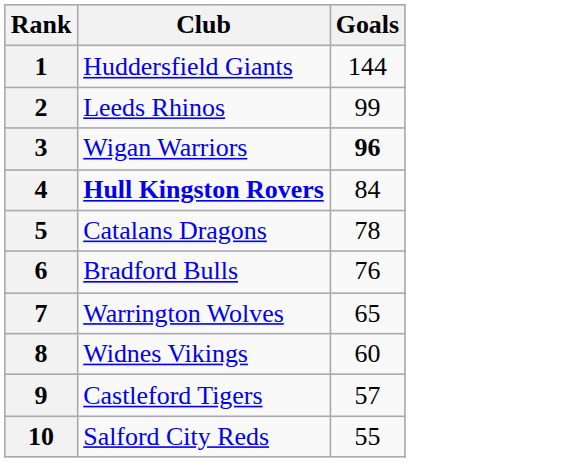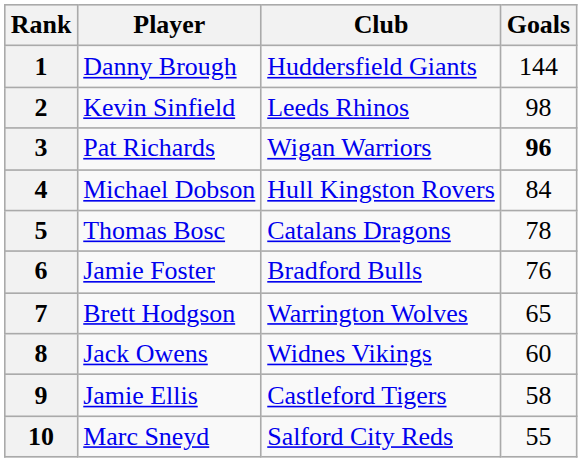+ column: Player | Danny Brough | Kevin Sinfield | Pat Richards | Michael Dobson | Thomas Bosc | Jamie Foster | Brett Hodgson | Jack Owens | Jamie Ellis | Marc Sneyd
2 | Goals: 99 -> 98
4 | Club: bold -> normal
9 | Goals: 57 -> 58
